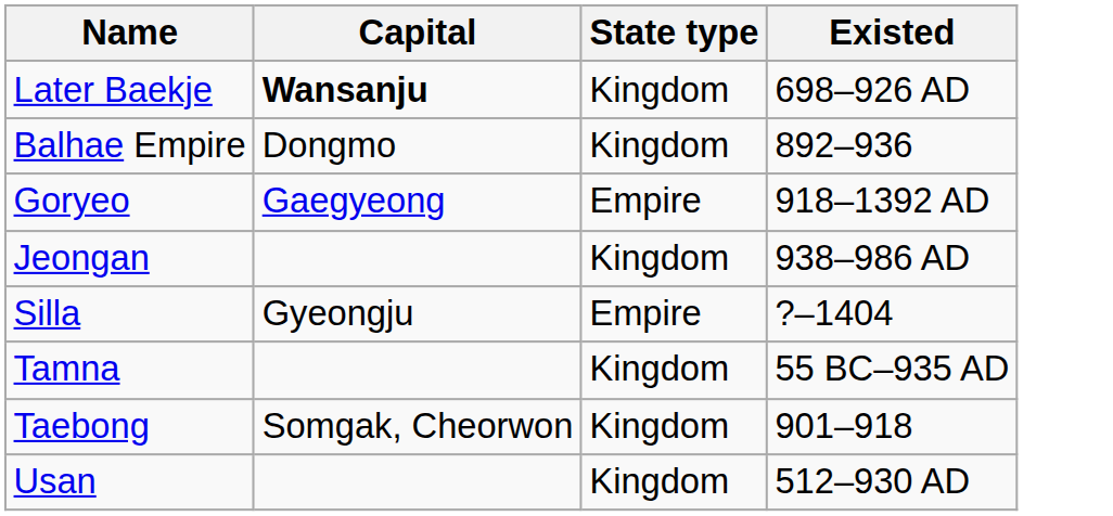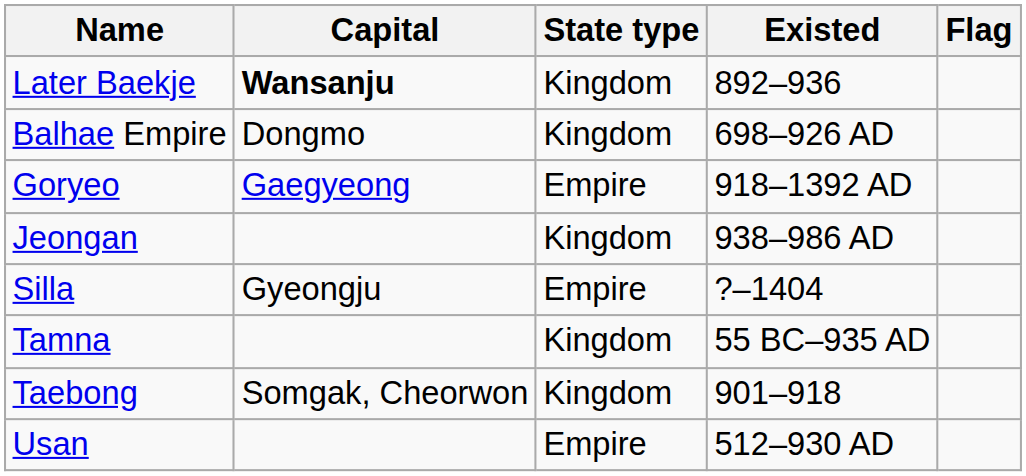+ column: Flag
Later Baekje | Existed: 698–926 AD -> 892–936
Balhae Empire | Existed: 892–936 -> 698–926 AD
Usan | State type: Kingdom -> Empire
